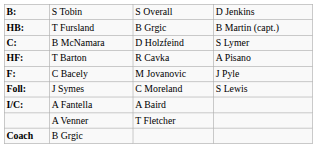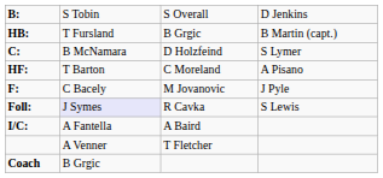HF: | column 3: R Cavka -> C Moreland
Foll: | column 2: no background -> lavender background
Foll: | column 3: C Moreland -> R Cavka
